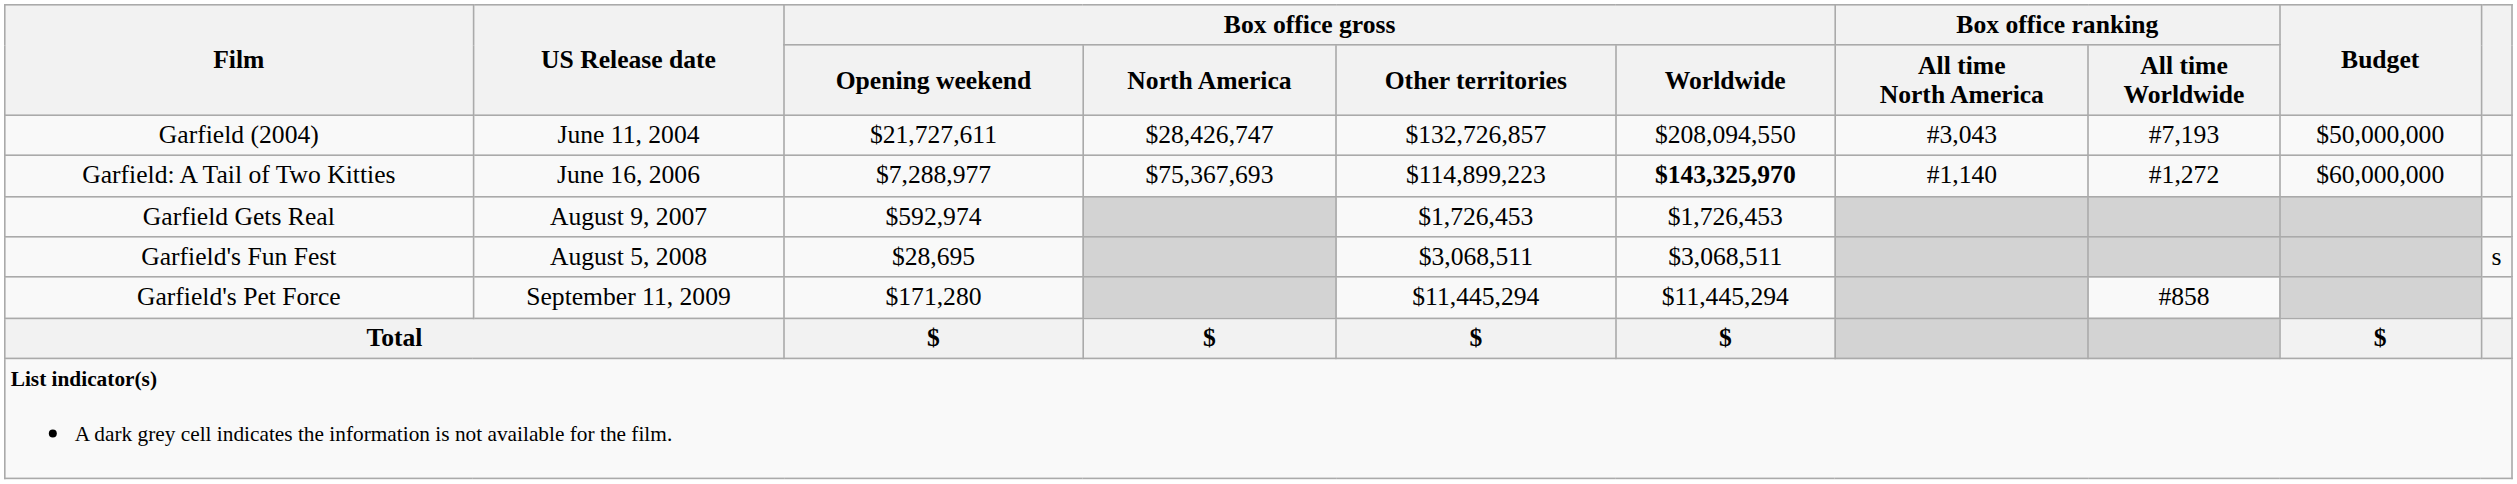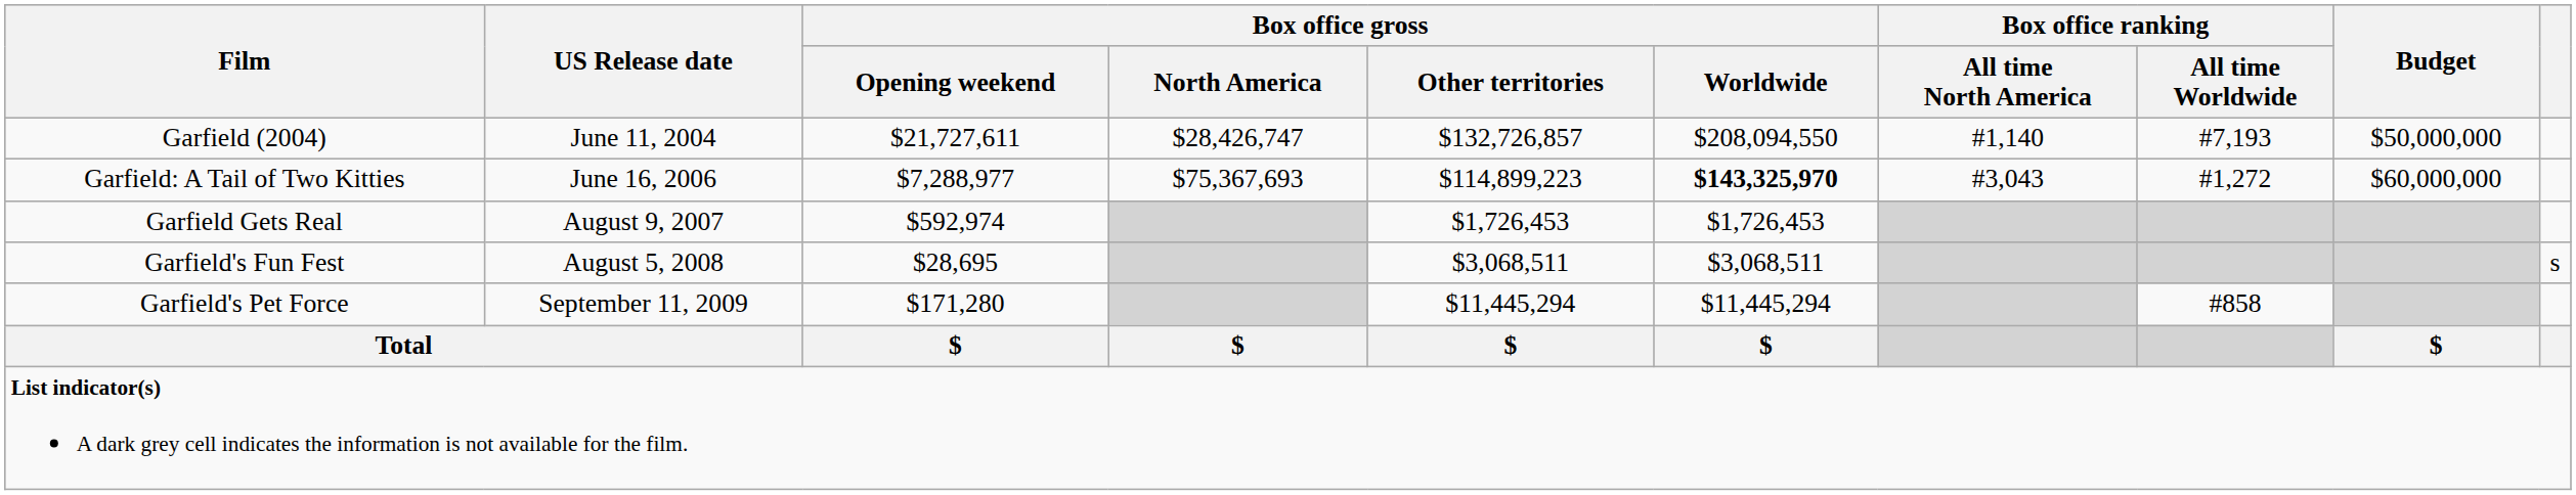Garfield (2004) | Box office ranking / All time North America: #3,043 -> #1,140
Garfield: A Tail of Two Kitties | Box office ranking / All time North America: #1,140 -> #3,043
